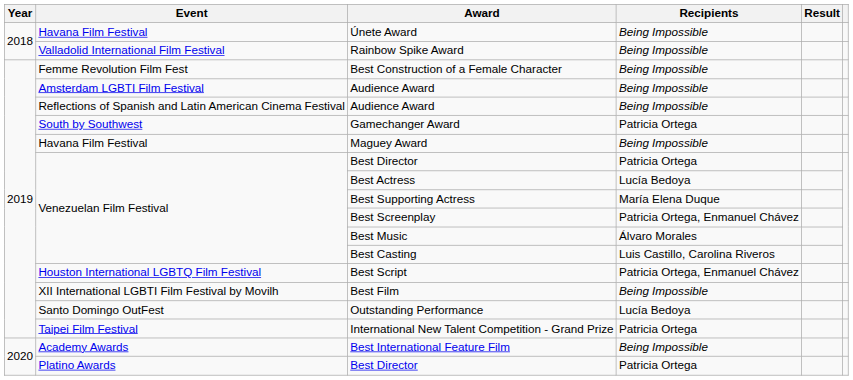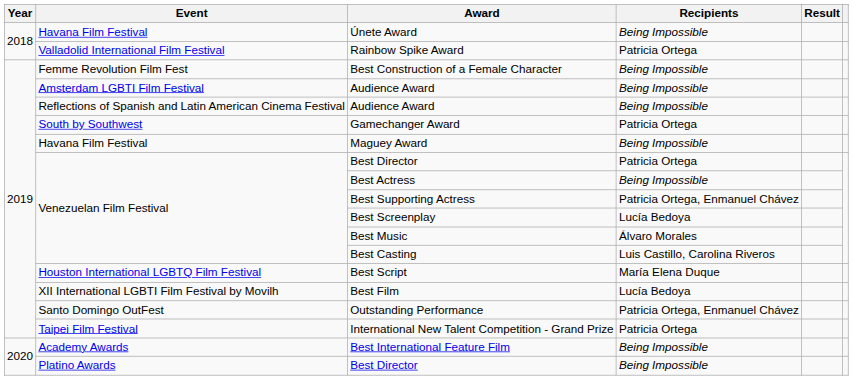Rainbow Spike Award | Recipients: Being Impossible -> Patricia Ortega
Best Actress | Recipients: Lucía Bedoya -> Being Impossible
Best Supporting Actress | Recipients: María Elena Duque -> Patricia Ortega, Enmanuel Chávez
Best Screenplay | Recipients: Patricia Ortega, Enmanuel Chávez -> Lucía Bedoya
Best Script | Recipients: Patricia Ortega, Enmanuel Chávez -> María Elena Duque
Best Film | Recipients: Being Impossible -> Lucía Bedoya
Outstanding Performance | Recipients: Lucía Bedoya -> Patricia Ortega, Enmanuel Chávez
Platino Awards / Best Director | Recipients: Patricia Ortega -> Being Impossible
